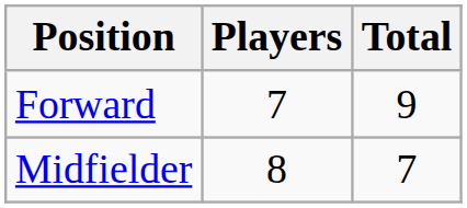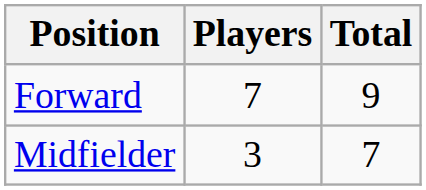Midfielder | Players: 8 -> 3
